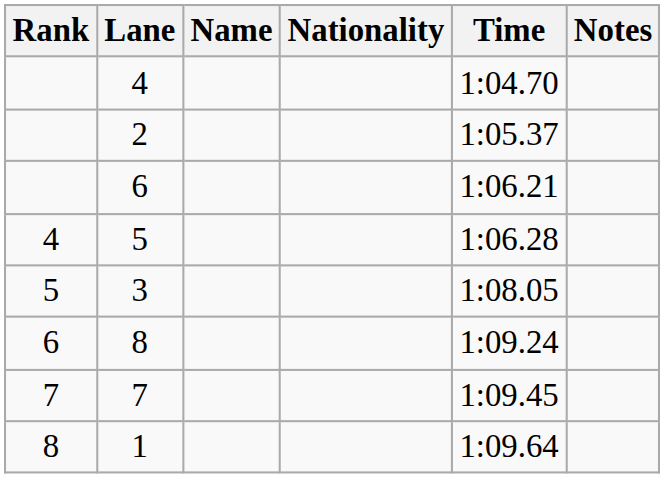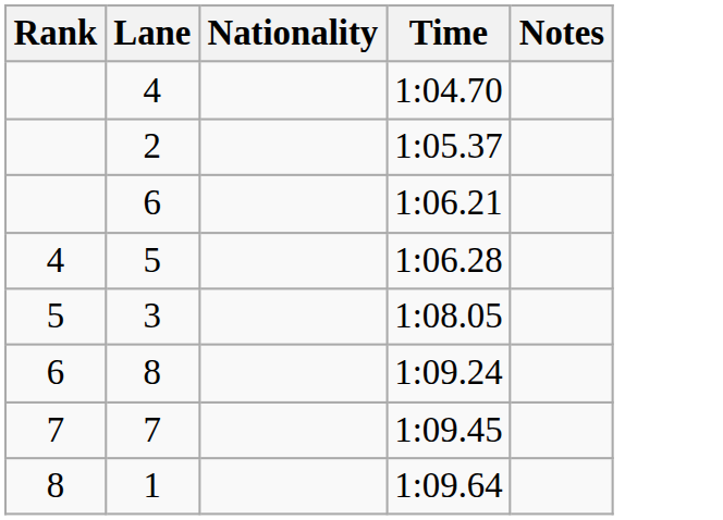- column: Name
